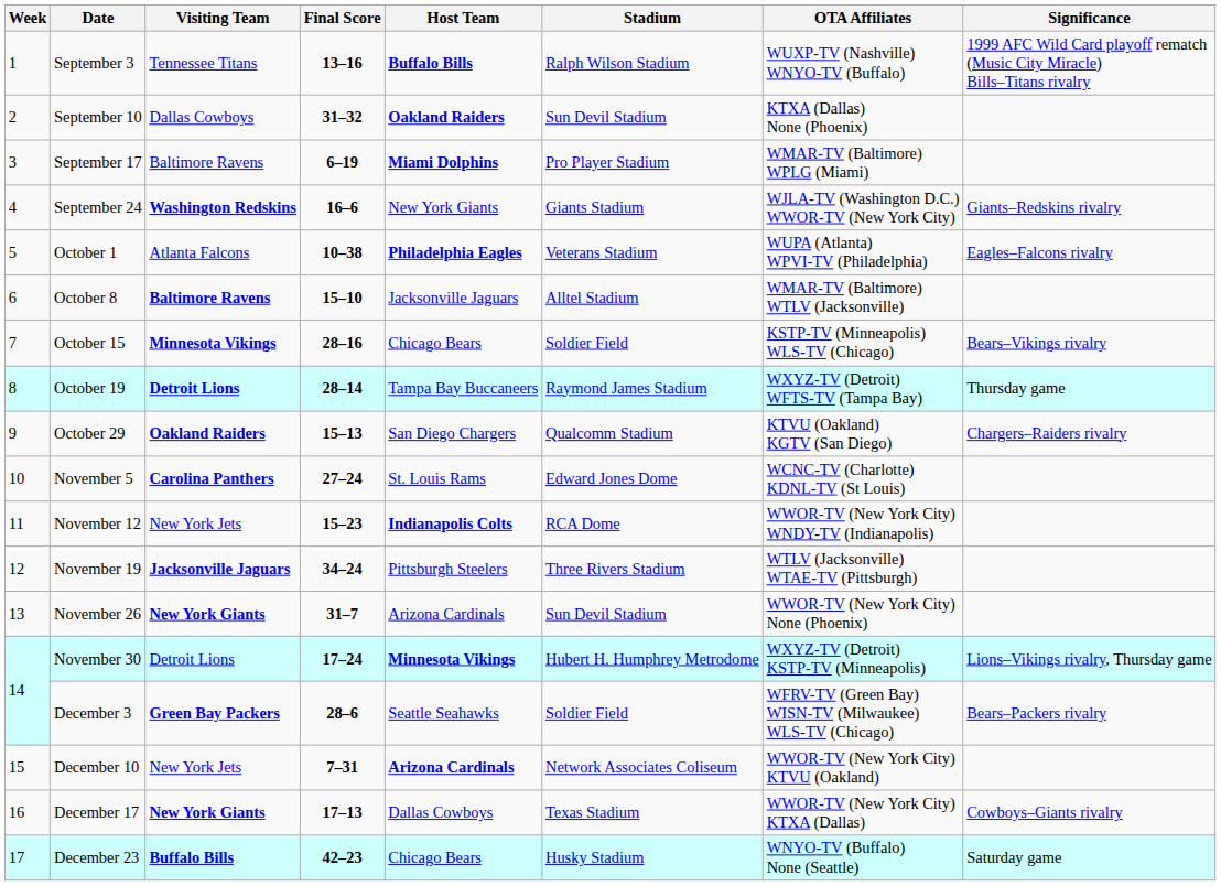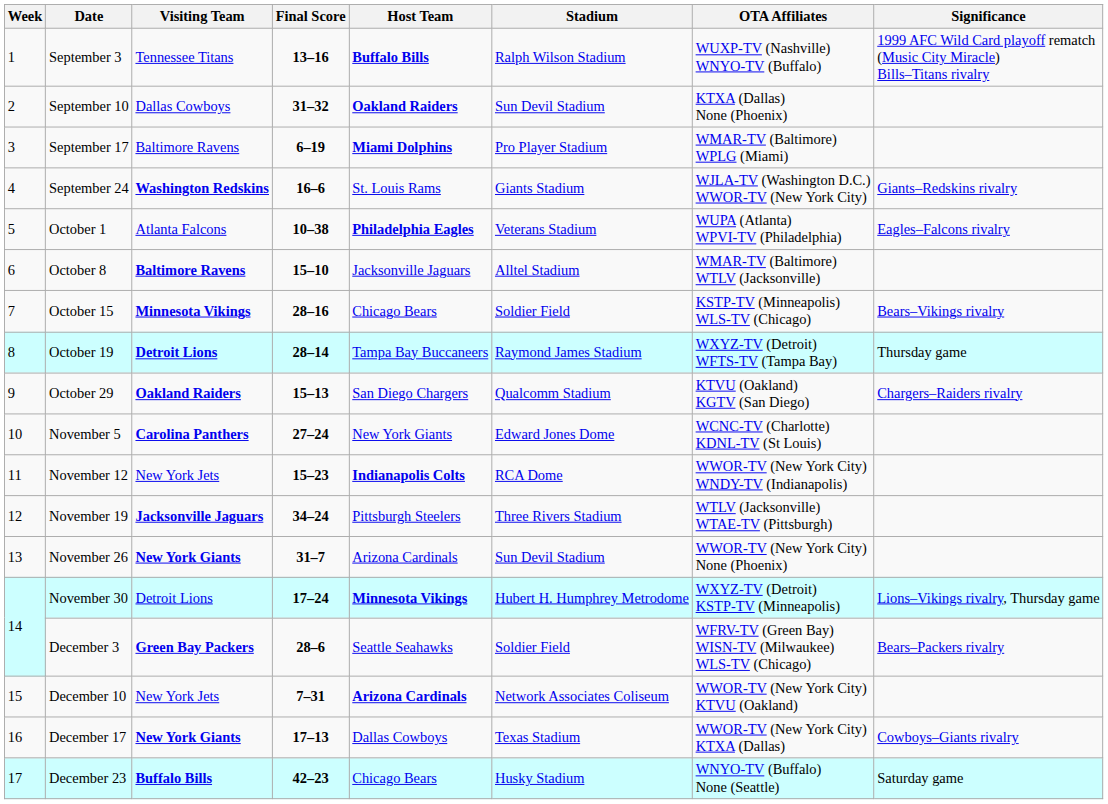September 24 | Host Team: New York Giants -> St. Louis Rams
November 5 | Host Team: St. Louis Rams -> New York Giants
